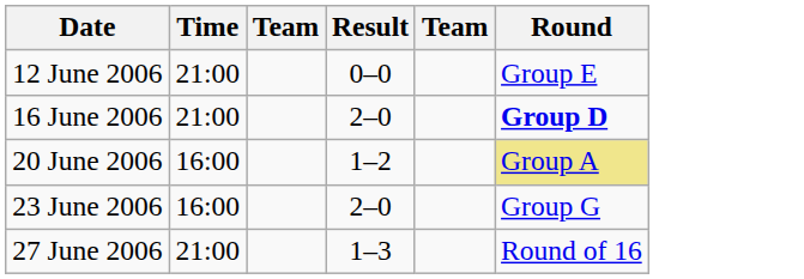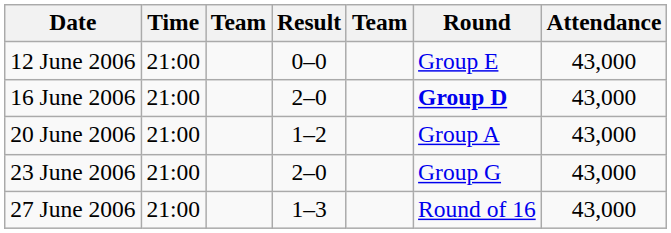+ column: Attendance | 43,000 | 43,000 | 43,000 | 43,000 | 43,000
20 June 2006 | Time: 16:00 -> 21:00
20 June 2006 | Round: khaki background -> no background
23 June 2006 | Time: 16:00 -> 21:00
